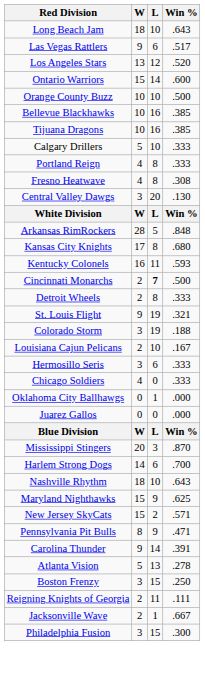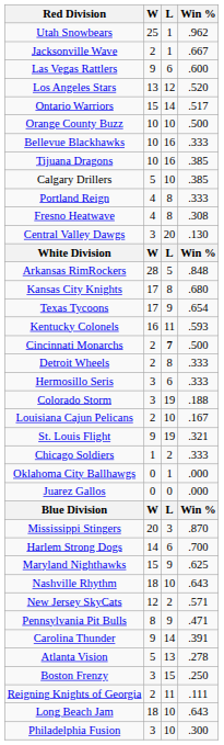+ row: Utah Snowbears | 25 | 1 | .962
rows swapped: Long Beach Jam <-> Jacksonville Wave
Las Vegas Rattlers | Win %: .517 -> .600
Ontario Warriors | Win %: .600 -> .517
Bellevue Blackhawks | Win %: .385 -> .333
Calgary Drillers | Win %: .333 -> .385
+ row: Texas Tycoons | 17 | 9 | .654
rows swapped: St. Louis Flight <-> Hermosillo Seris
Chicago Soldiers | W: 4 -> 1
Chicago Soldiers | L: 0 -> 2
rows swapped: Nashville Rhythm <-> Maryland Nighthawks
New Jersey SkyCats | W: 15 -> 12
Philadelphia Fusion | L: 15 -> 10
